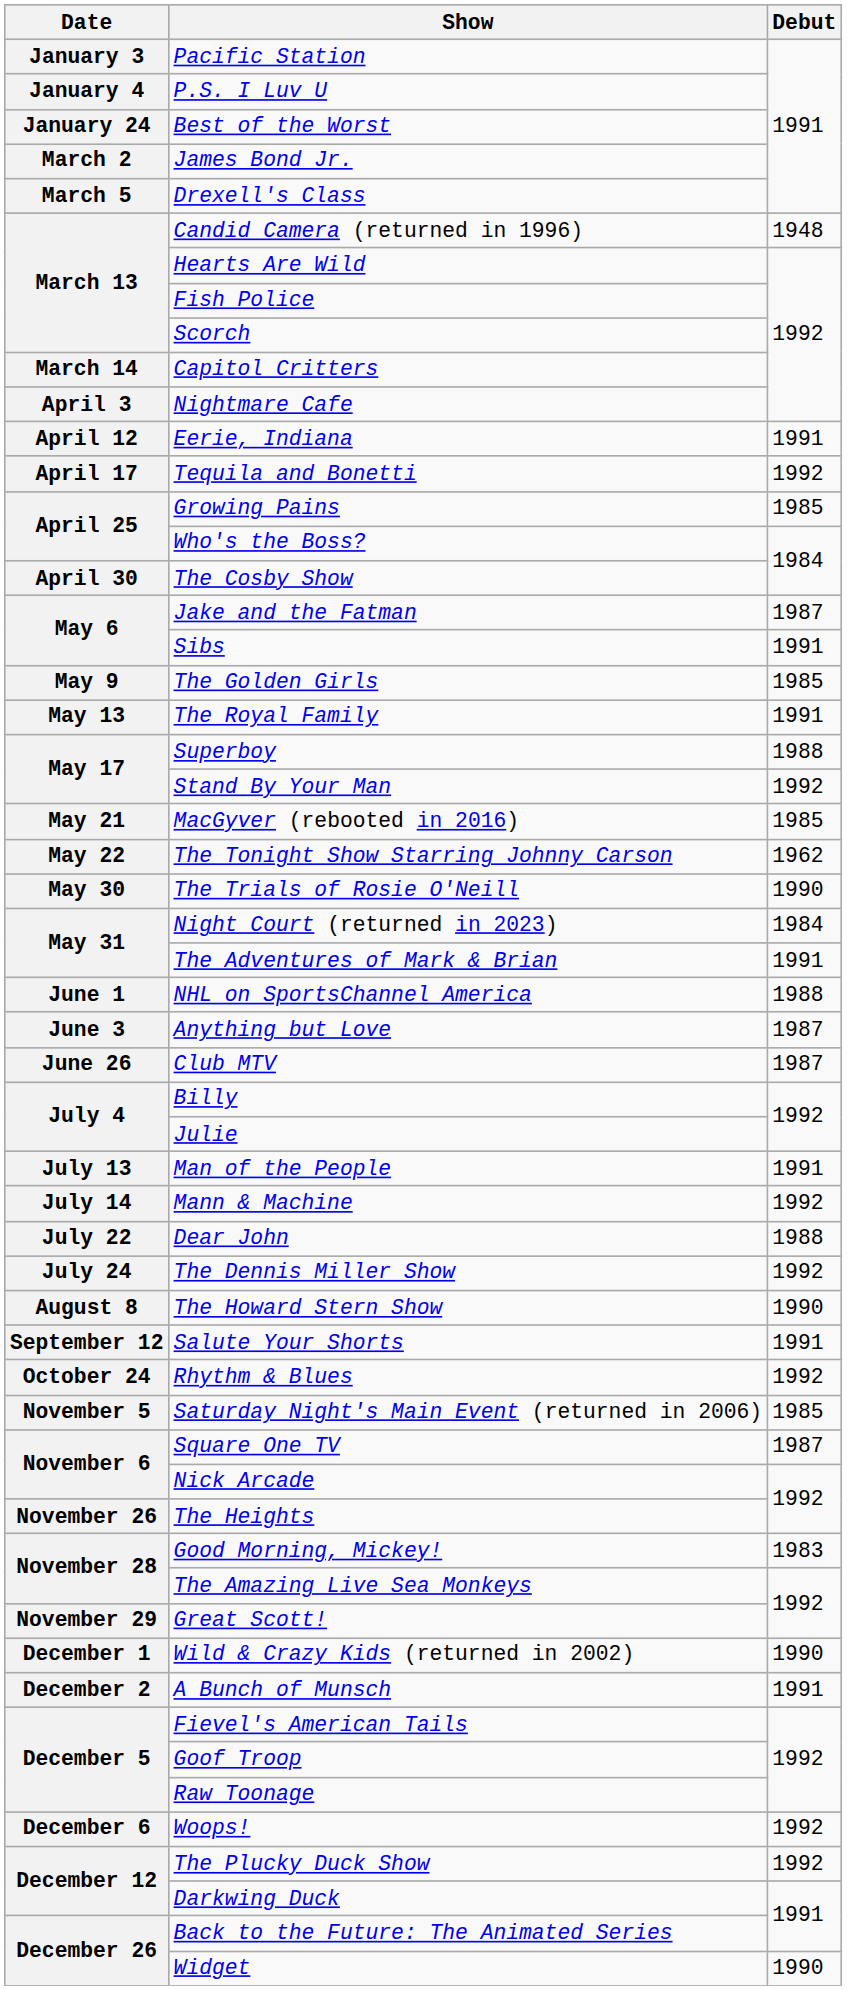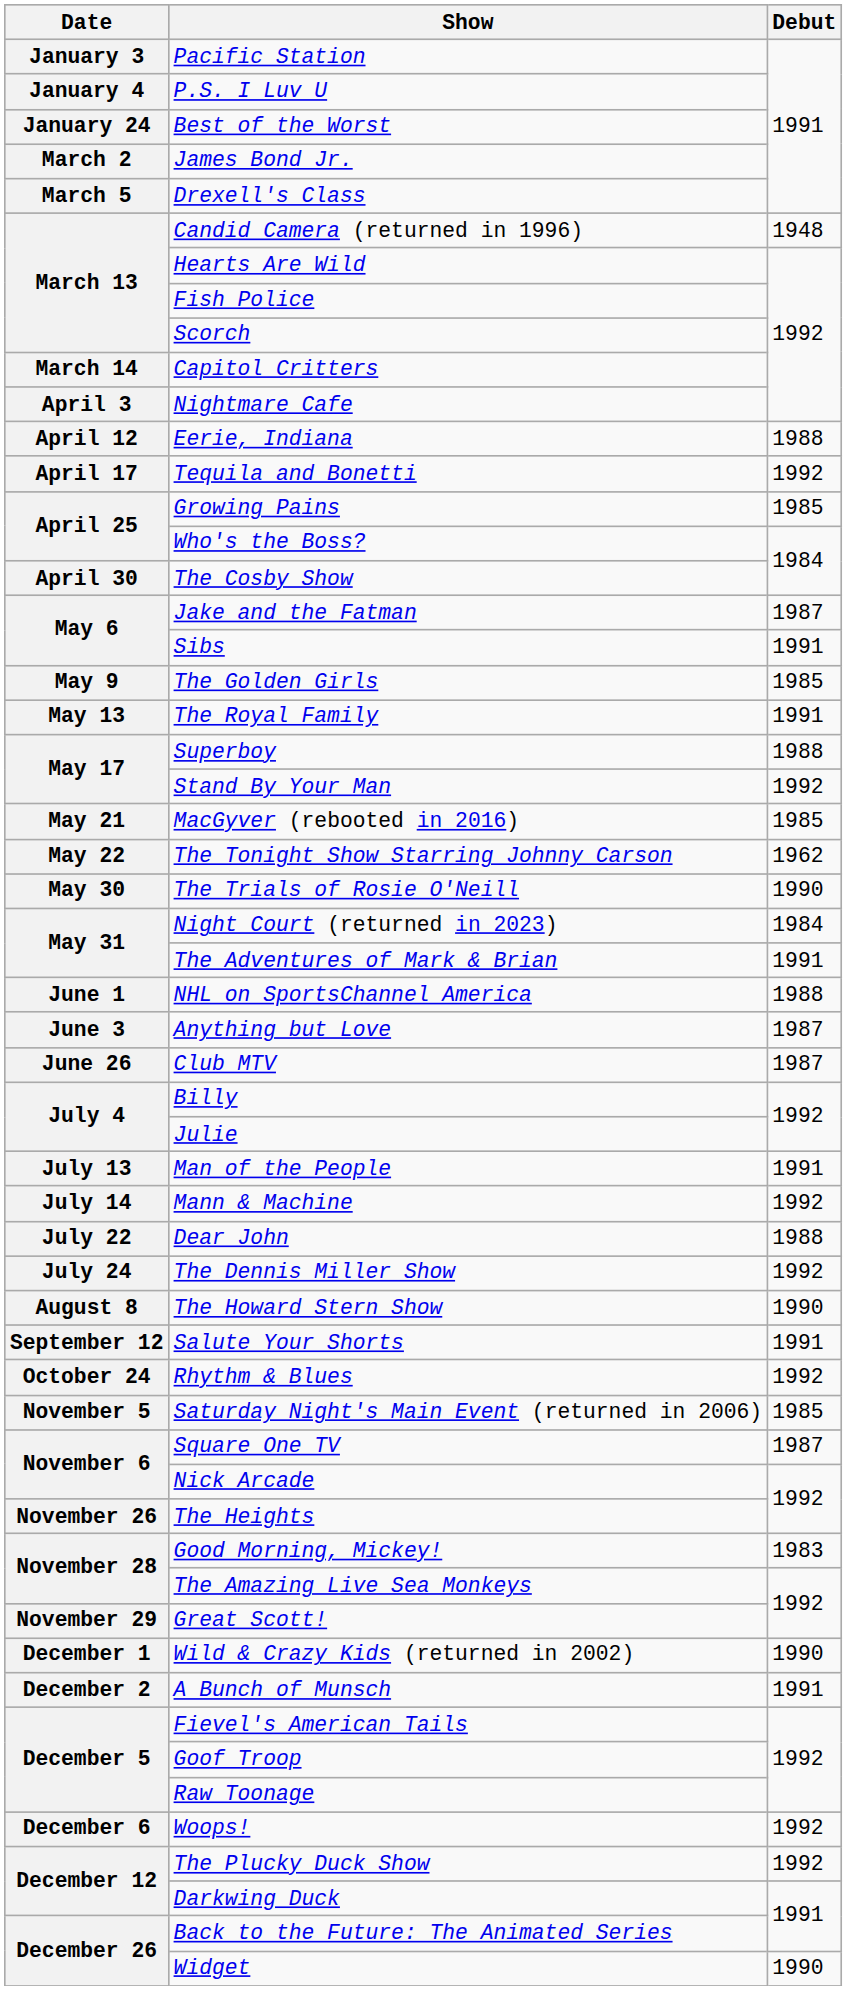Eerie, Indiana | Debut: 1991 -> 1988
